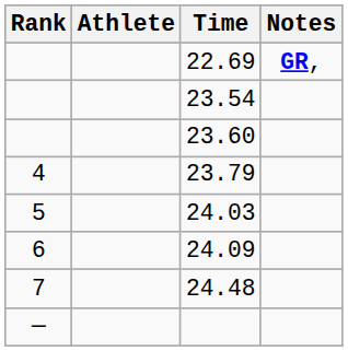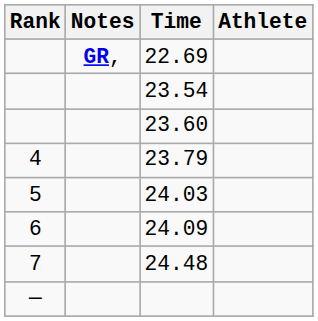columns swapped: Athlete <-> Notes
